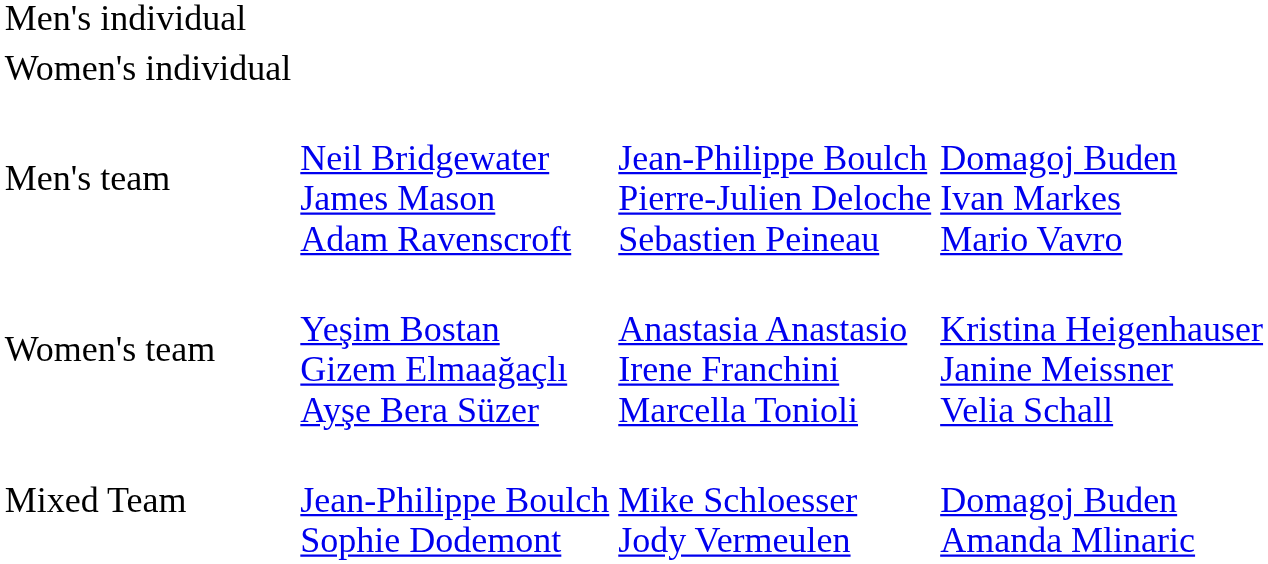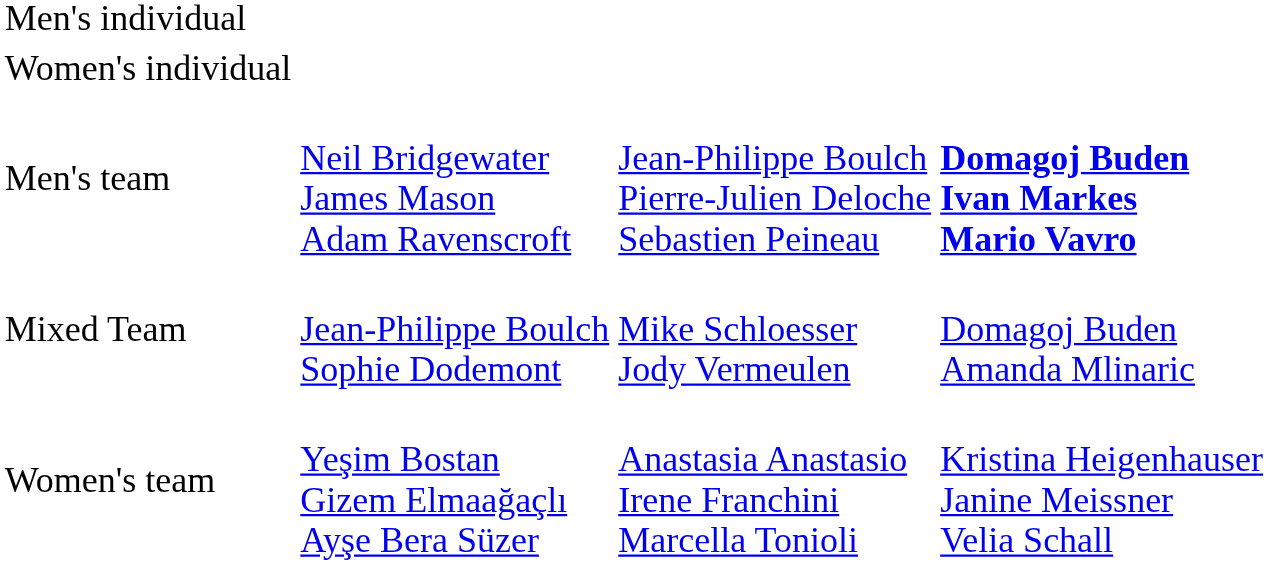Men's team | column 4: normal -> bold
rows swapped: Women's team <-> Mixed Team
